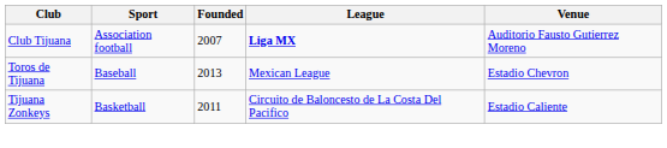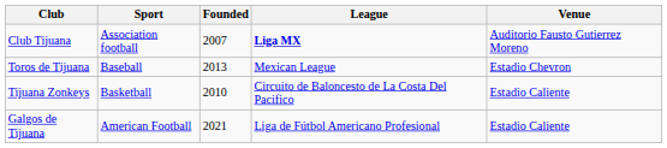Tijuana Zonkeys | Founded: 2011 -> 2010
+ row: Galgos de Tijuana | American Football | 2021 | Liga de Fútbol Americano Profesional | Estadio Caliente
